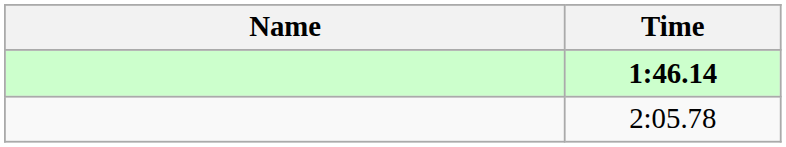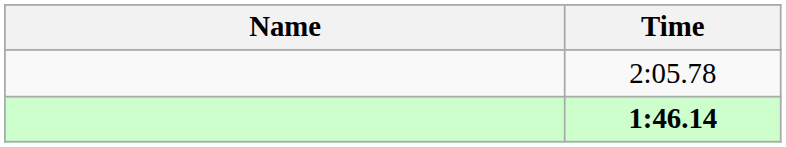rows swapped: 1:46.14 <-> 2:05.78
